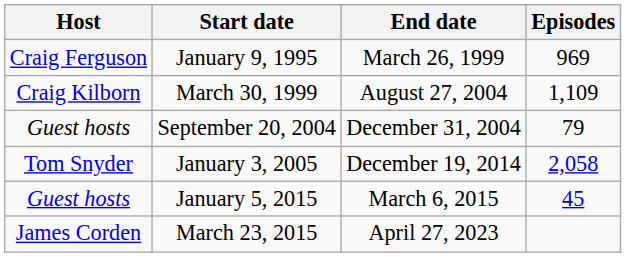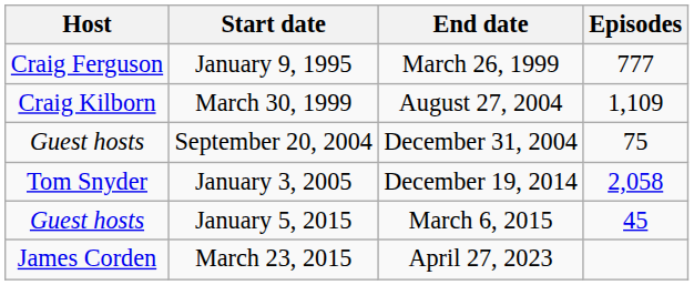January 9, 1995 | Episodes: 969 -> 777
September 20, 2004 | Episodes: 79 -> 75
